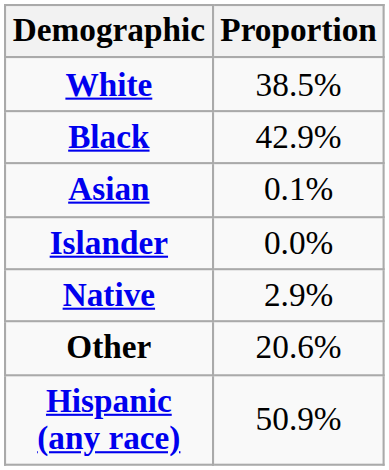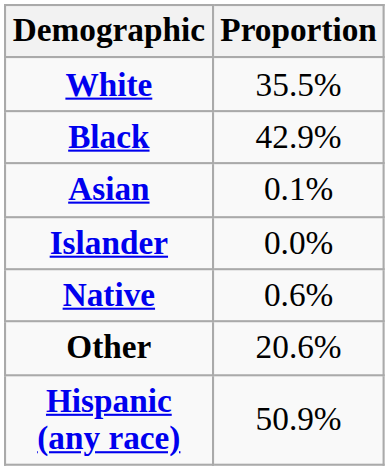White | Proportion: 38.5% -> 35.5%
Native | Proportion: 2.9% -> 0.6%
